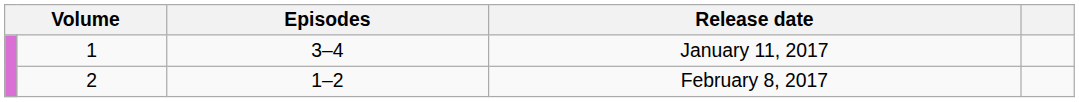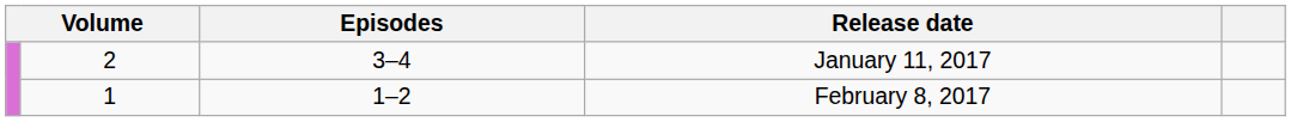January 11, 2017 | column 2: 1 -> 2
February 8, 2017 | column 2: 2 -> 1
